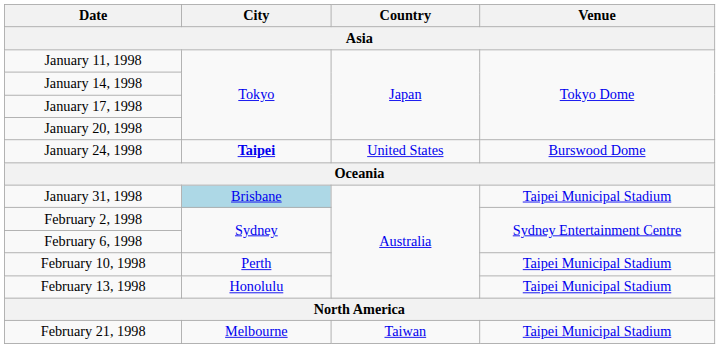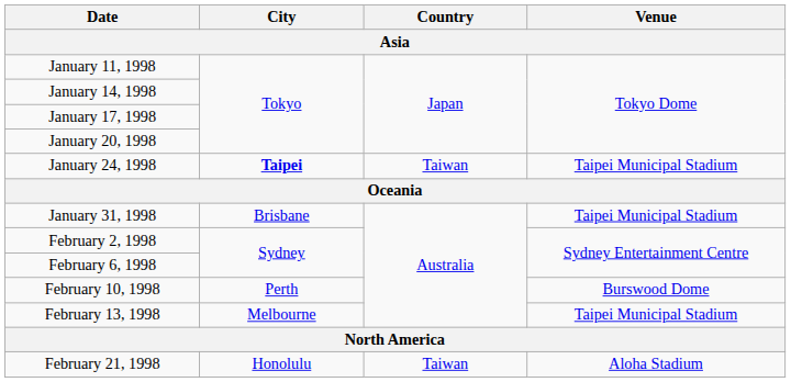January 24, 1998 | Country: United States -> Taiwan
January 24, 1998 | Venue: Burswood Dome -> Taipei Municipal Stadium
January 31, 1998 | City: lightblue background -> no background
February 10, 1998 | Venue: Taipei Municipal Stadium -> Burswood Dome
February 13, 1998 | City: Honolulu -> Melbourne
February 21, 1998 | City: Melbourne -> Honolulu
February 21, 1998 | Venue: Taipei Municipal Stadium -> Aloha Stadium
